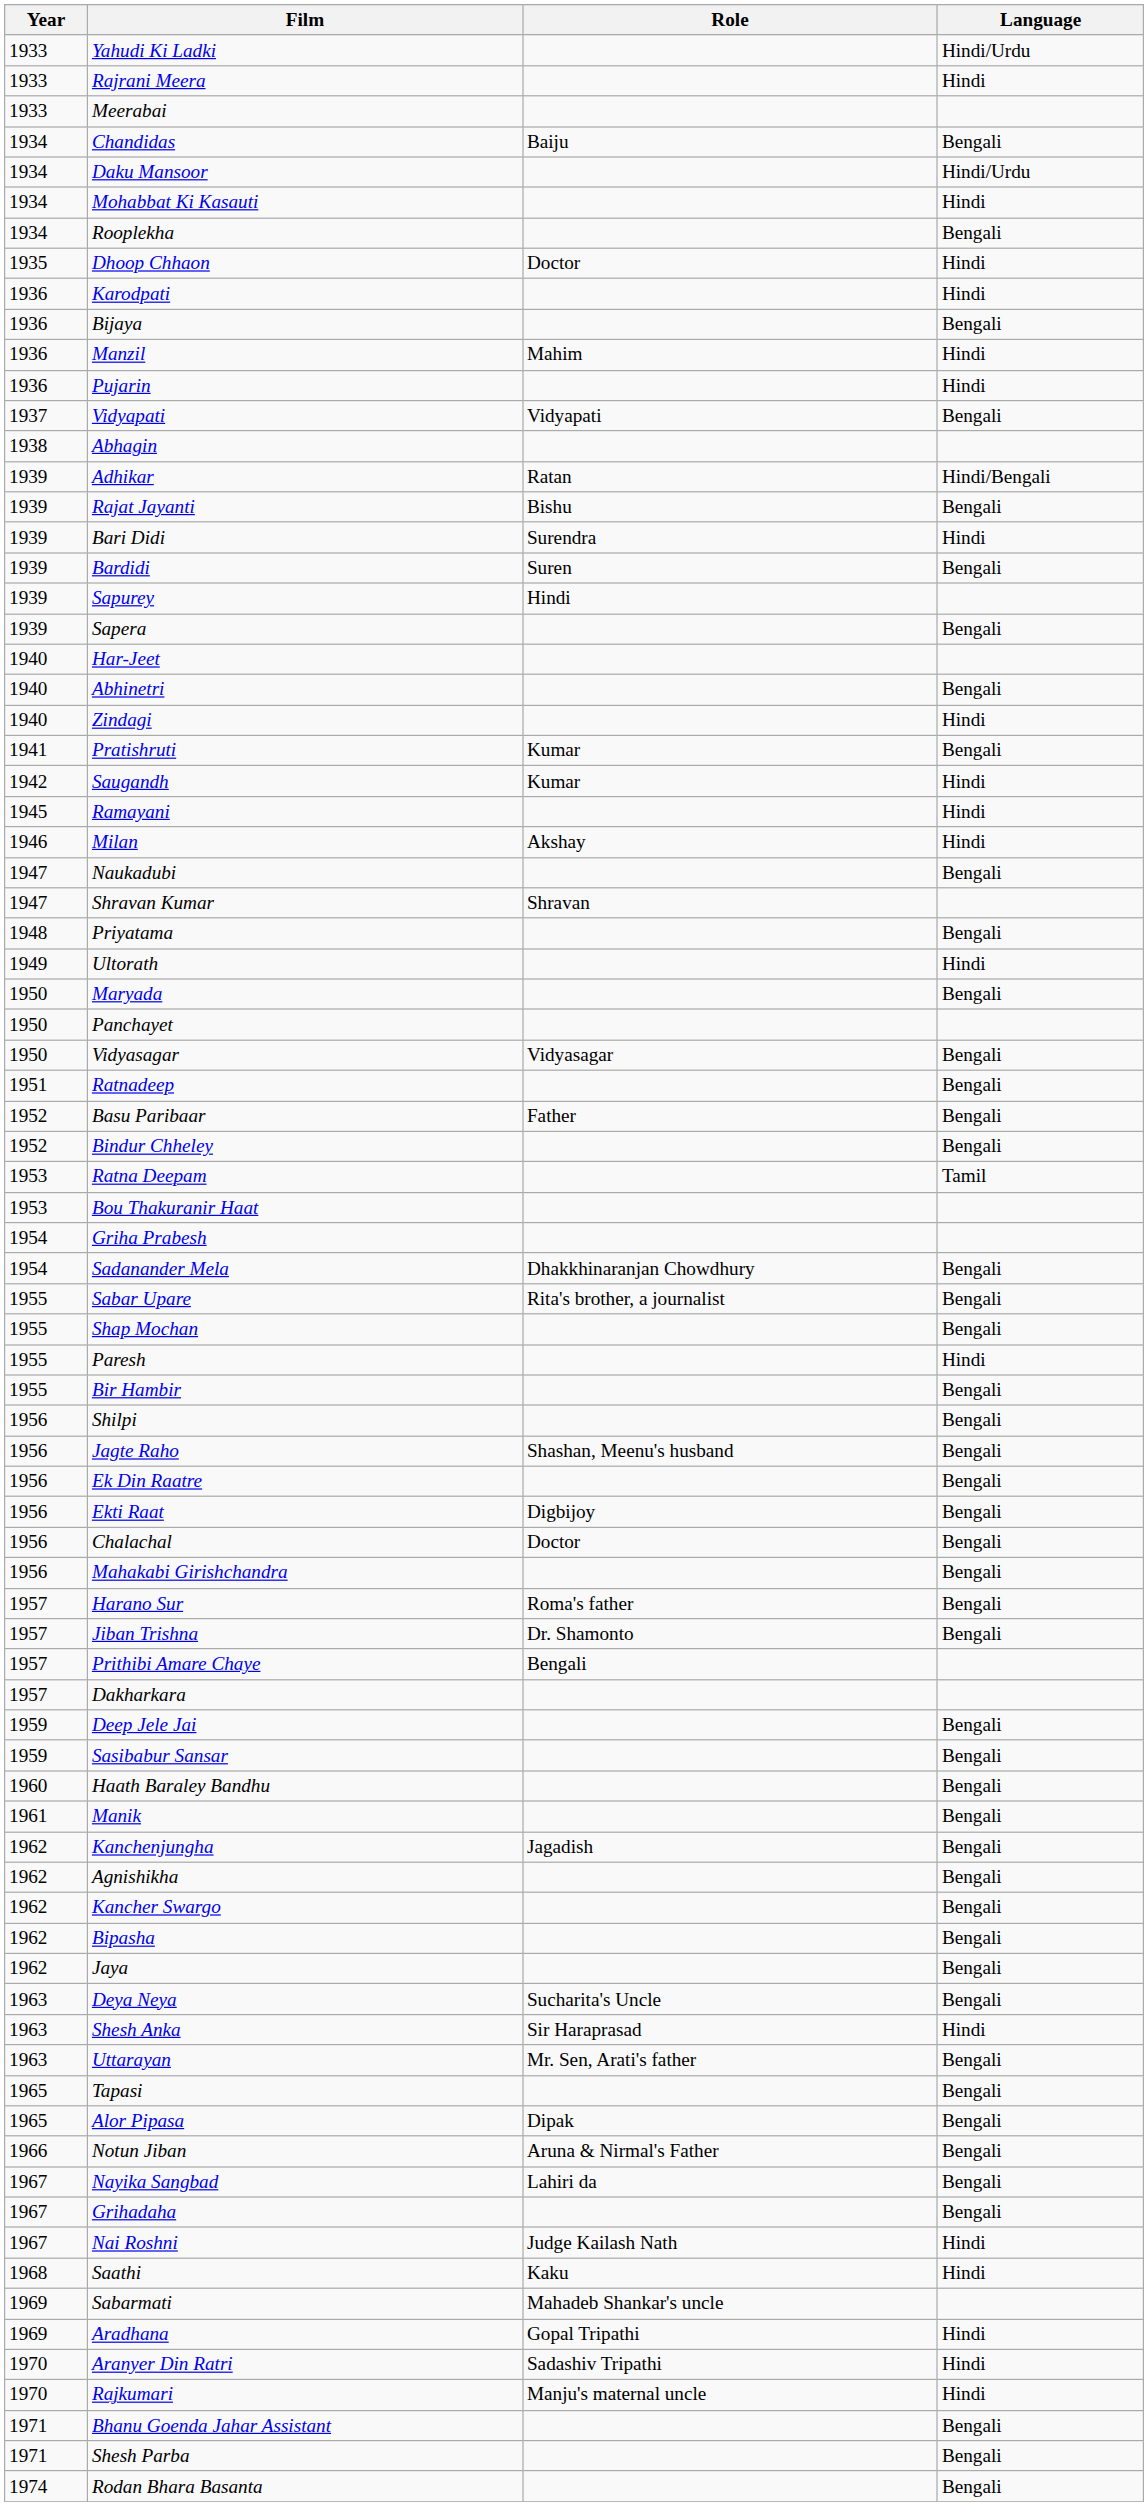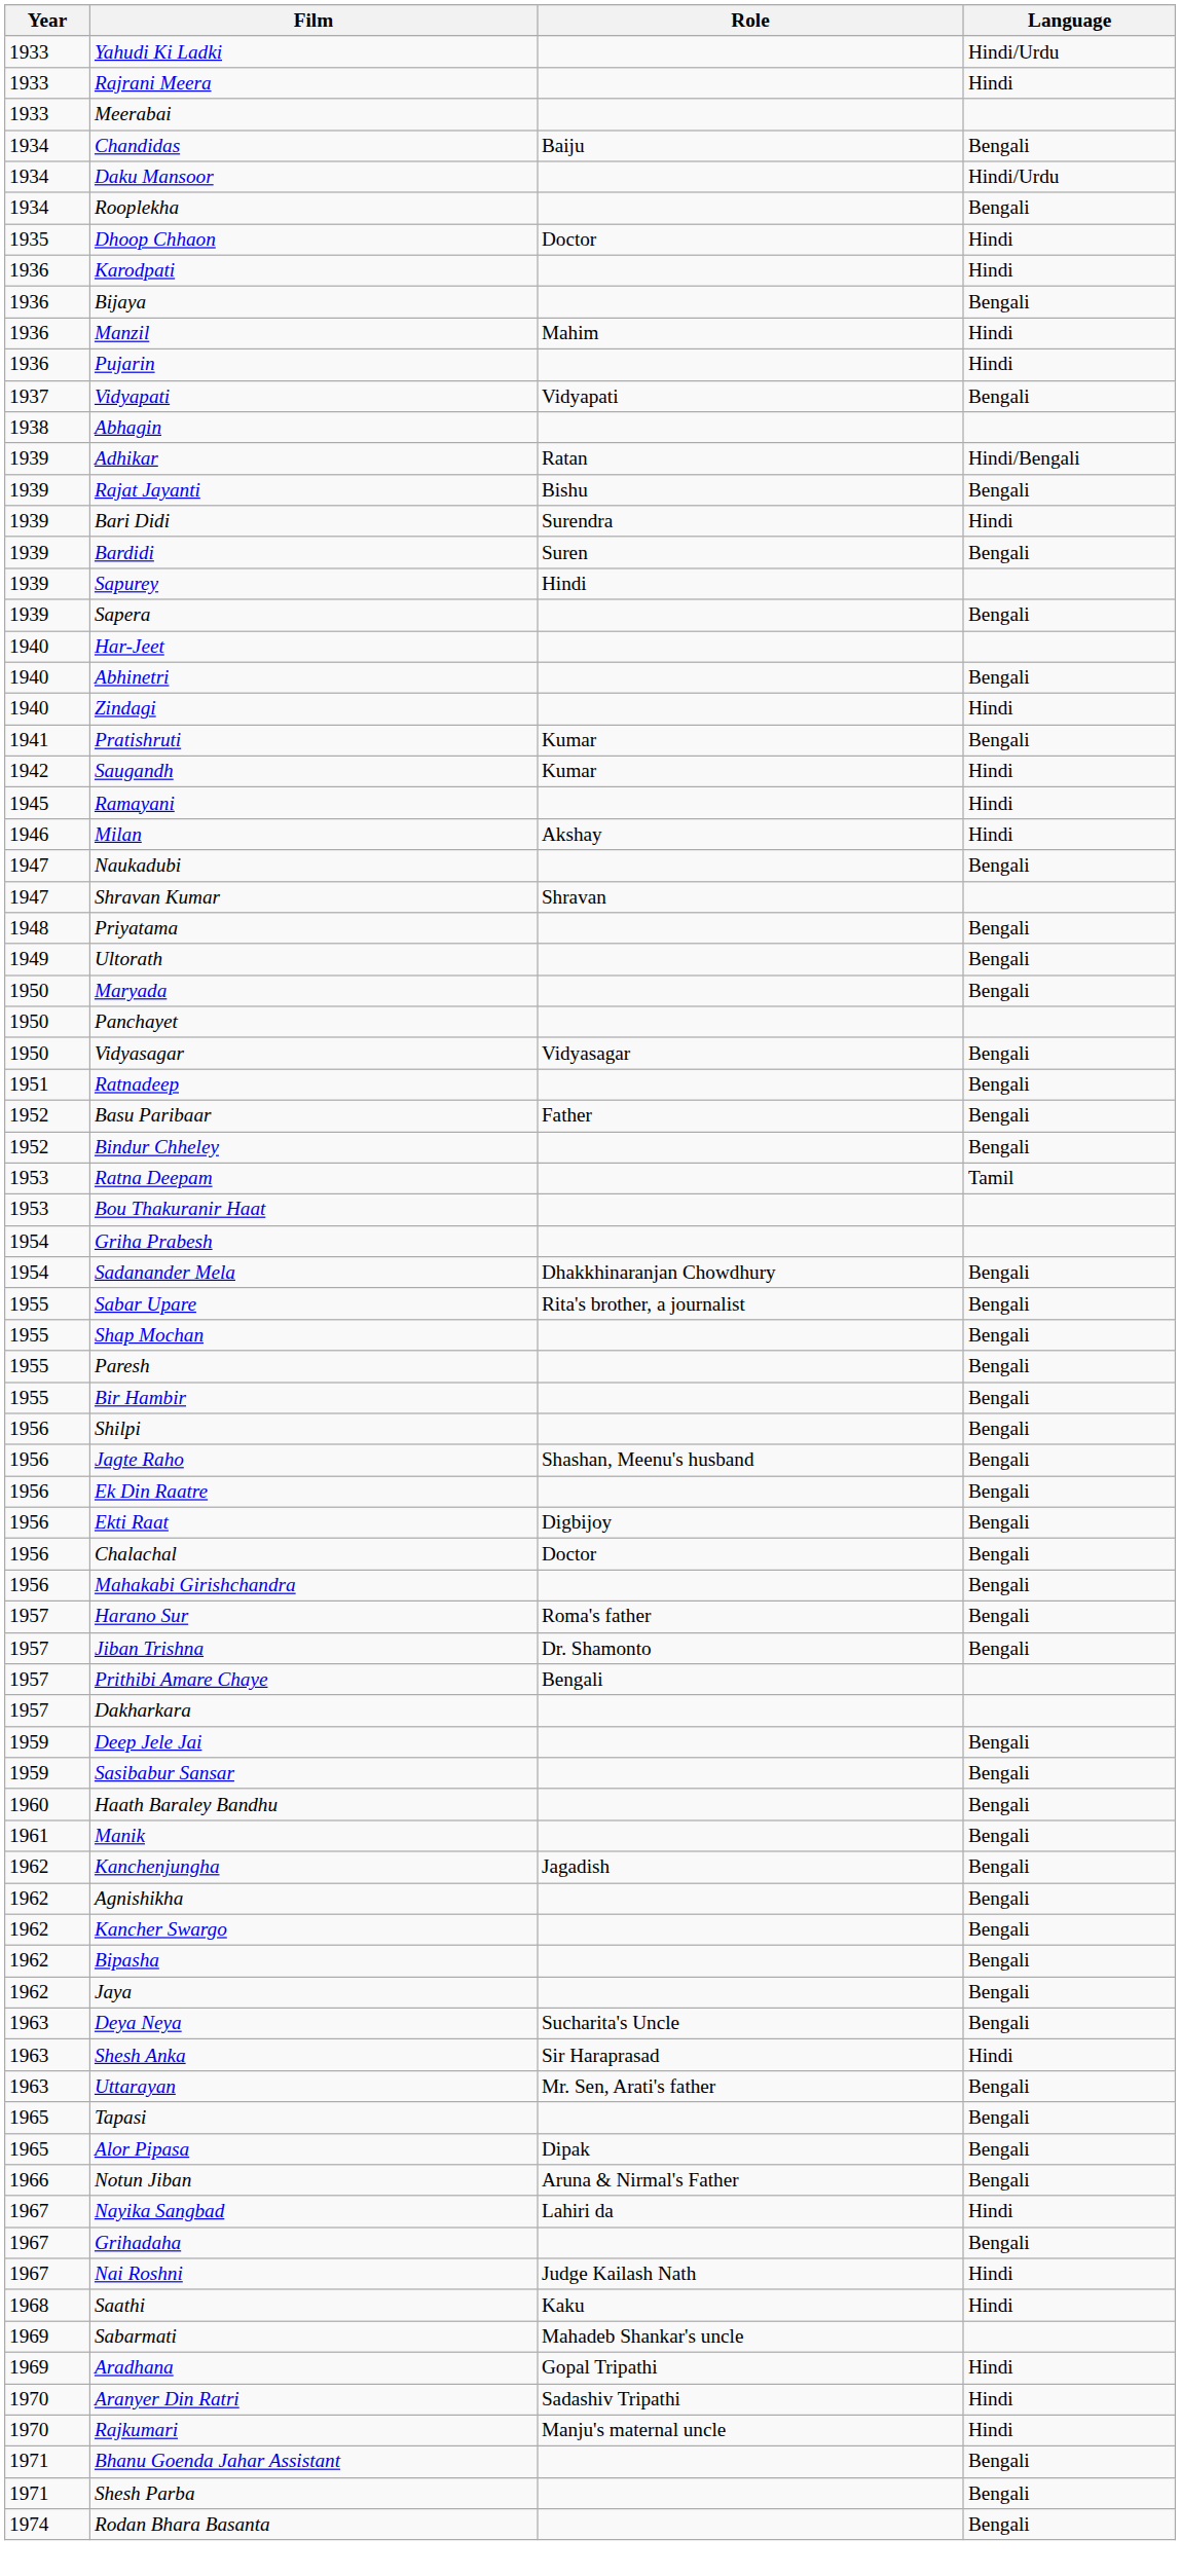- row: 1934 | Mohabbat Ki Kasauti | Hindi
Ultorath | Language: Hindi -> Bengali
Paresh | Language: Hindi -> Bengali
Nayika Sangbad | Language: Bengali -> Hindi
